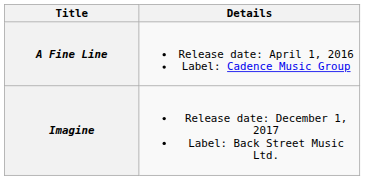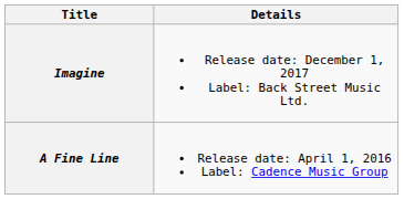rows swapped: A Fine Line <-> Imagine
